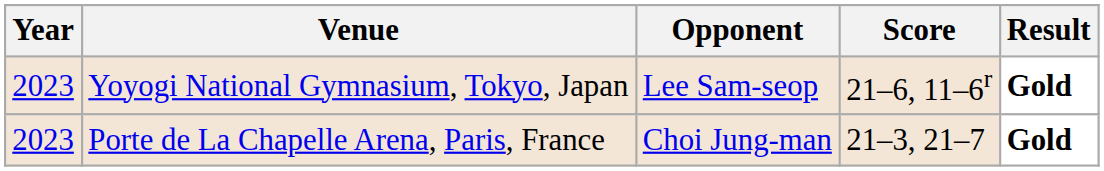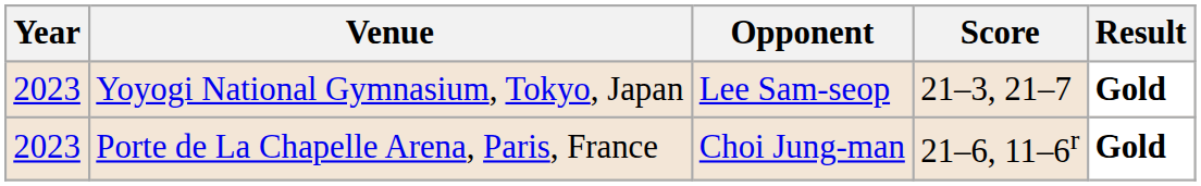Yoyogi National Gymnasium, Tokyo, Japan | Score: 21–6, 11–6r -> 21–3, 21–7
Porte de La Chapelle Arena, Paris, France | Score: 21–3, 21–7 -> 21–6, 11–6r
